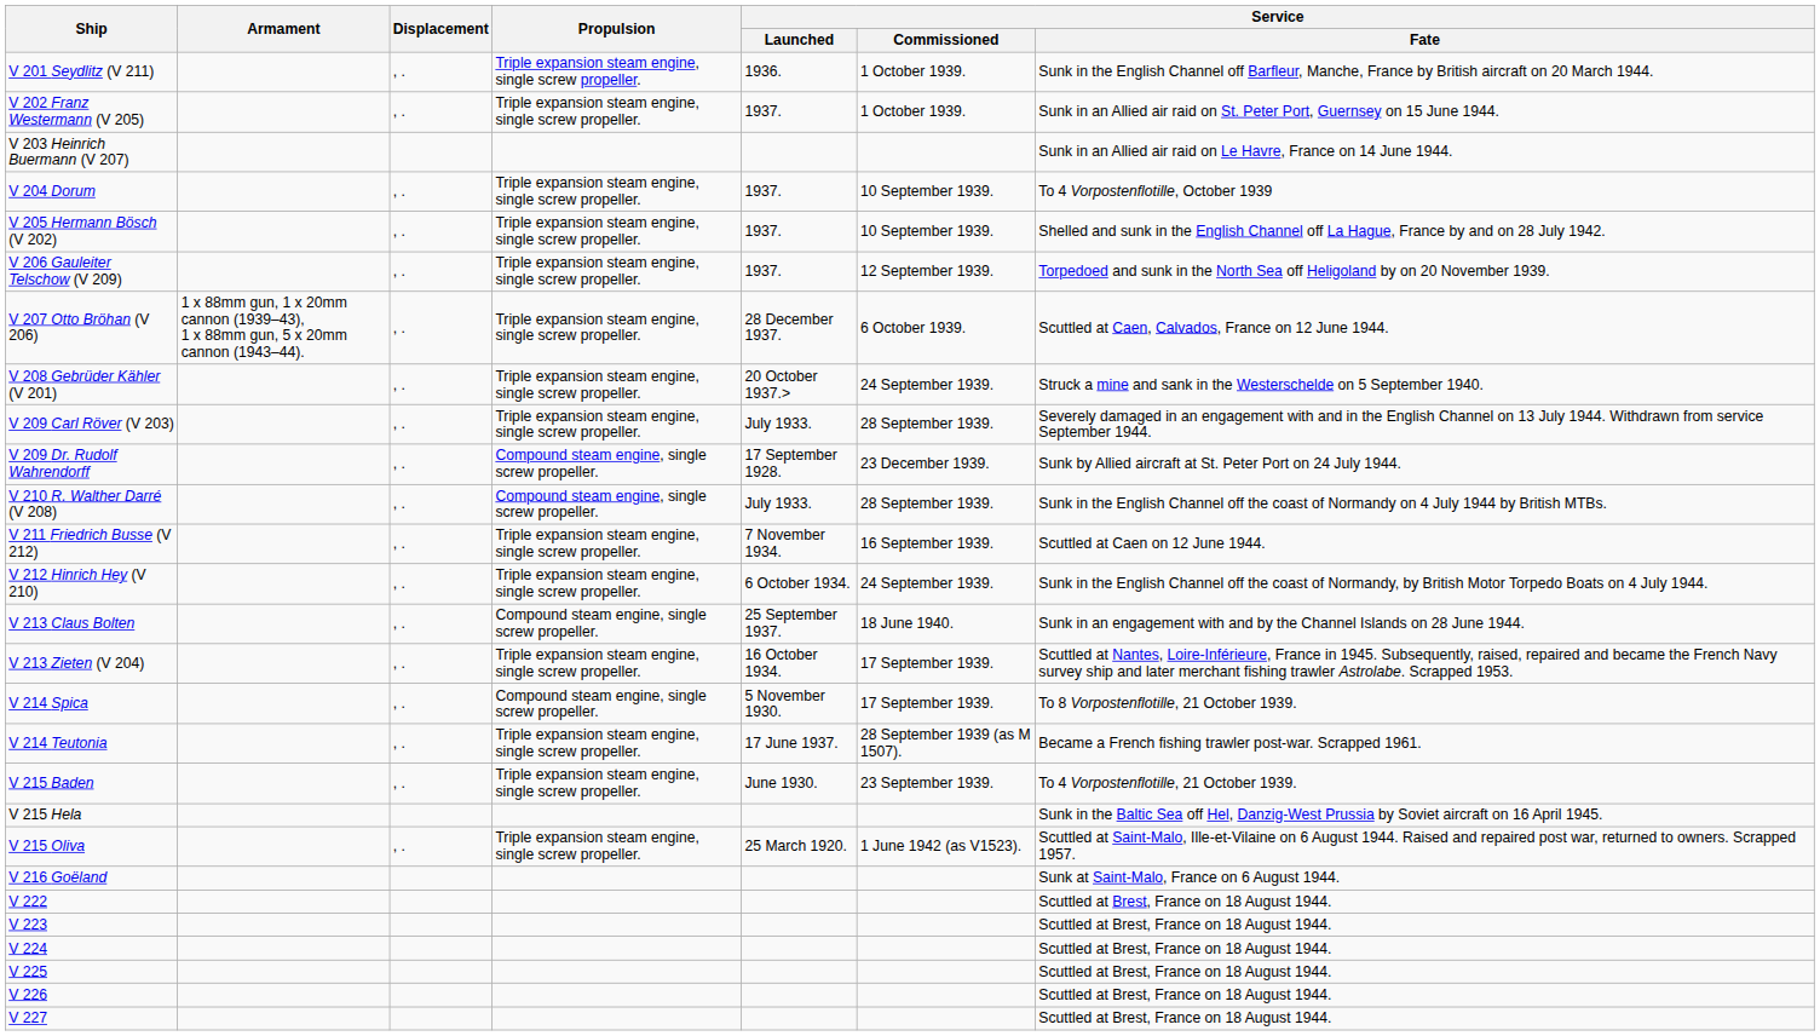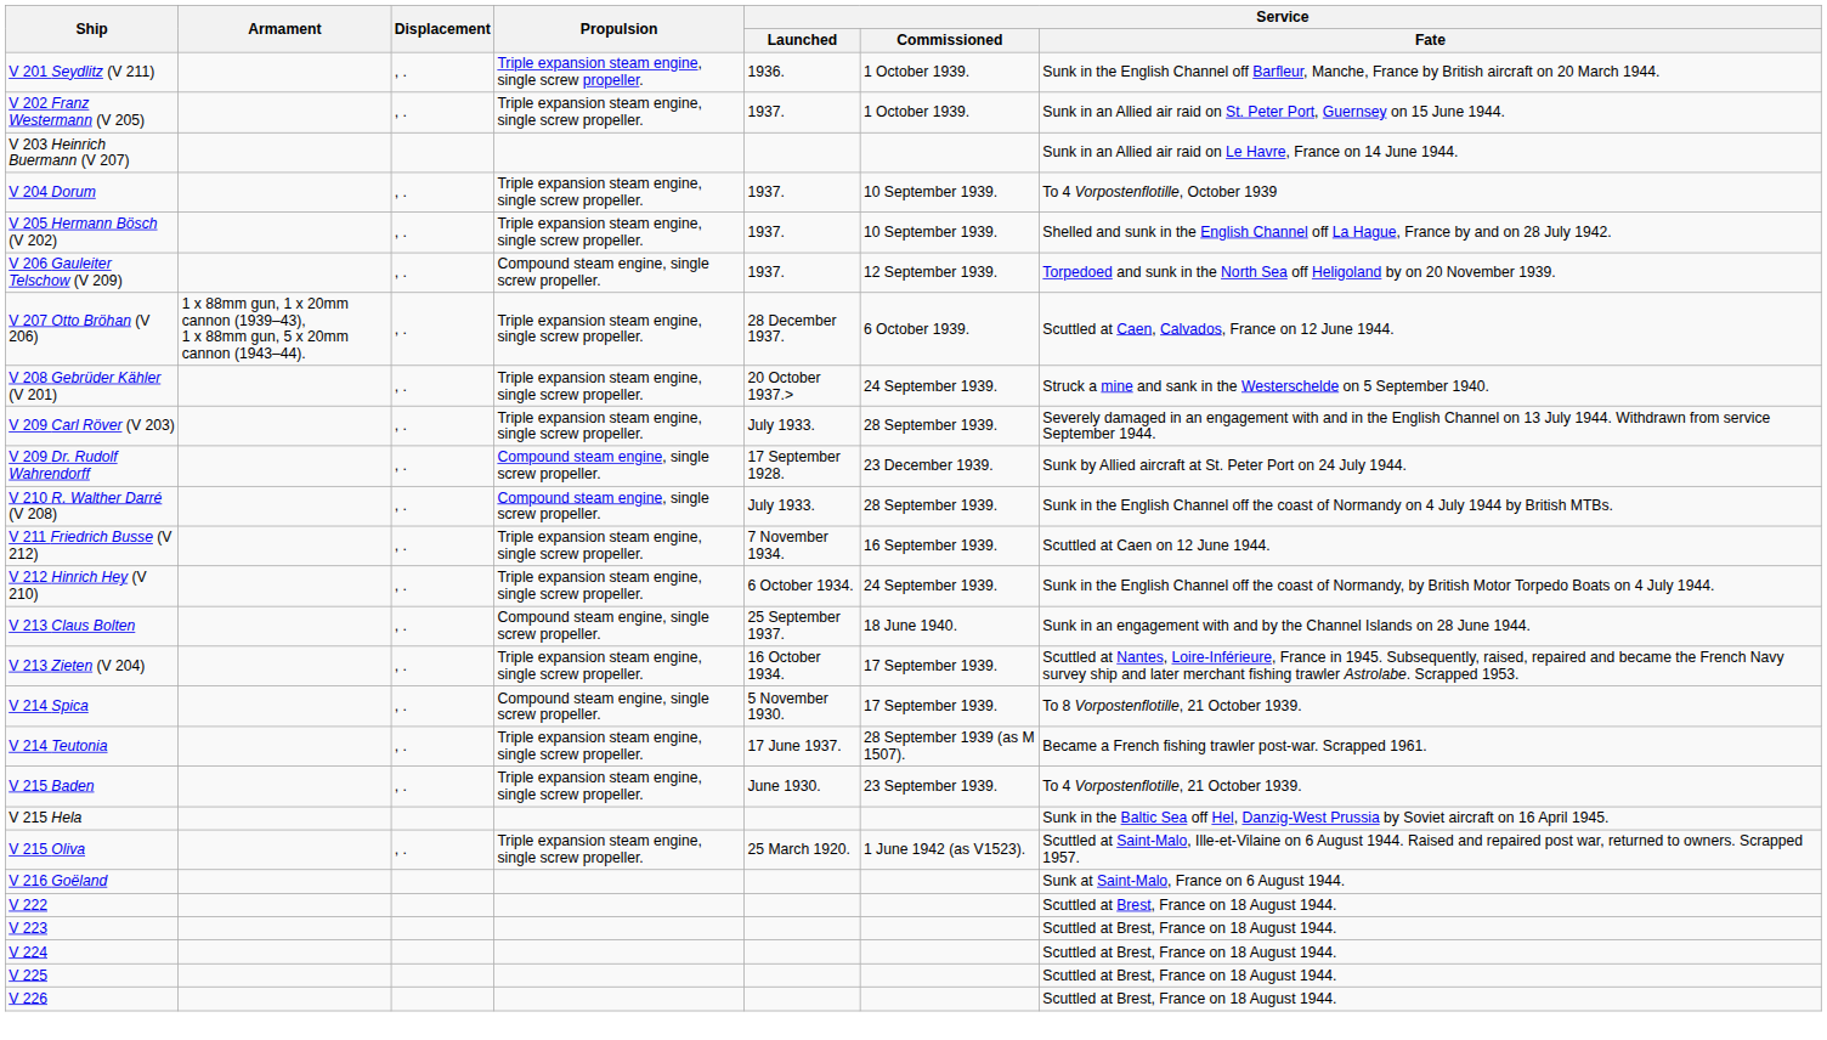V 206 Gauleiter Telschow (V 209) | Propulsion: Triple expansion steam engine, single screw propeller. -> Compound steam engine, single screw propeller.
- row: V 227 | Scuttled at Brest, France on 18 August 1944.
